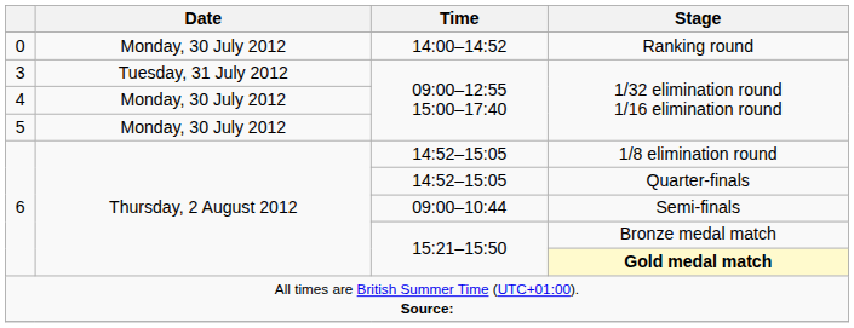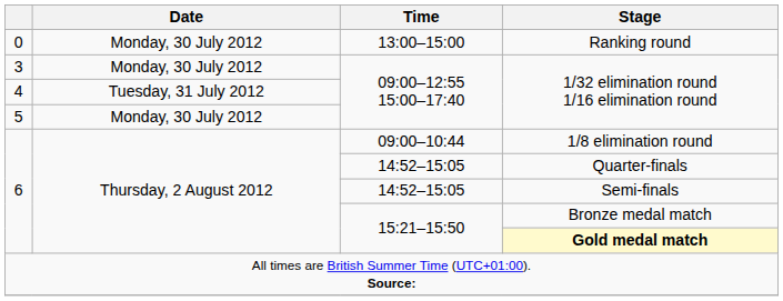Ranking round | Time: 14:00–14:52 -> 13:00–15:00
3 / 1/32 elimination round 1/16 elimination round | Date: Tuesday, 31 July 2012 -> Monday, 30 July 2012
4 / 1/32 elimination round 1/16 elimination round | Date: Monday, 30 July 2012 -> Tuesday, 31 July 2012
1/8 elimination round | Time: 14:52–15:05 -> 09:00–10:44
Semi-finals | Time: 09:00–10:44 -> 14:52–15:05
